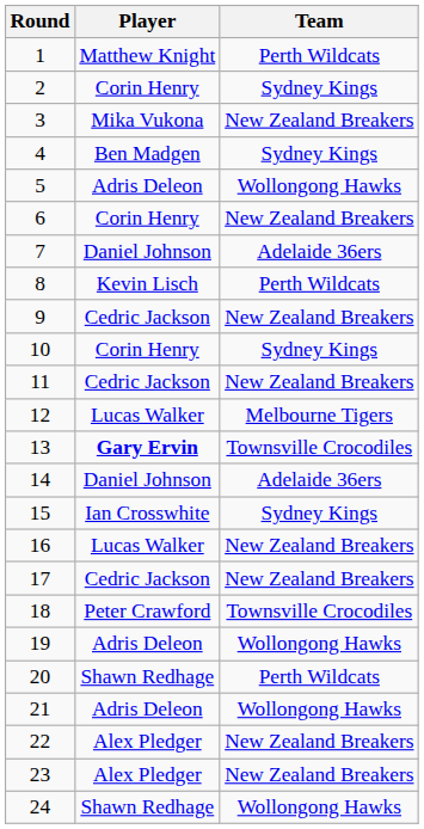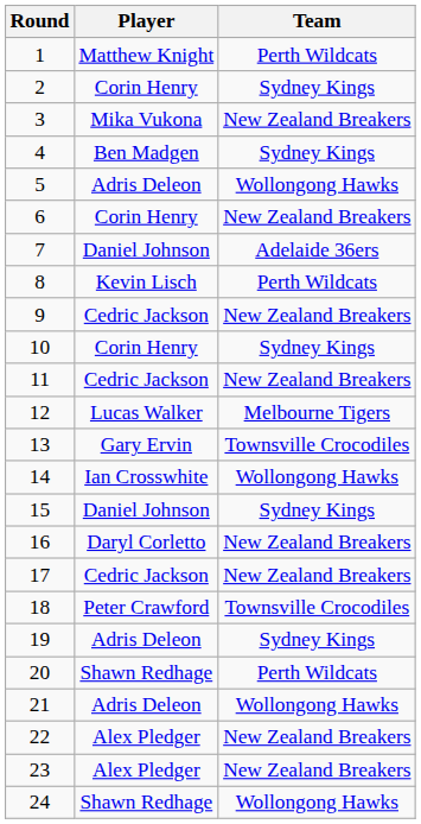13 | Player: bold -> normal
14 | Player: Daniel Johnson -> Ian Crosswhite
14 | Team: Adelaide 36ers -> Wollongong Hawks
15 | Player: Ian Crosswhite -> Daniel Johnson
16 | Player: Lucas Walker -> Daryl Corletto
19 | Team: Wollongong Hawks -> Sydney Kings
